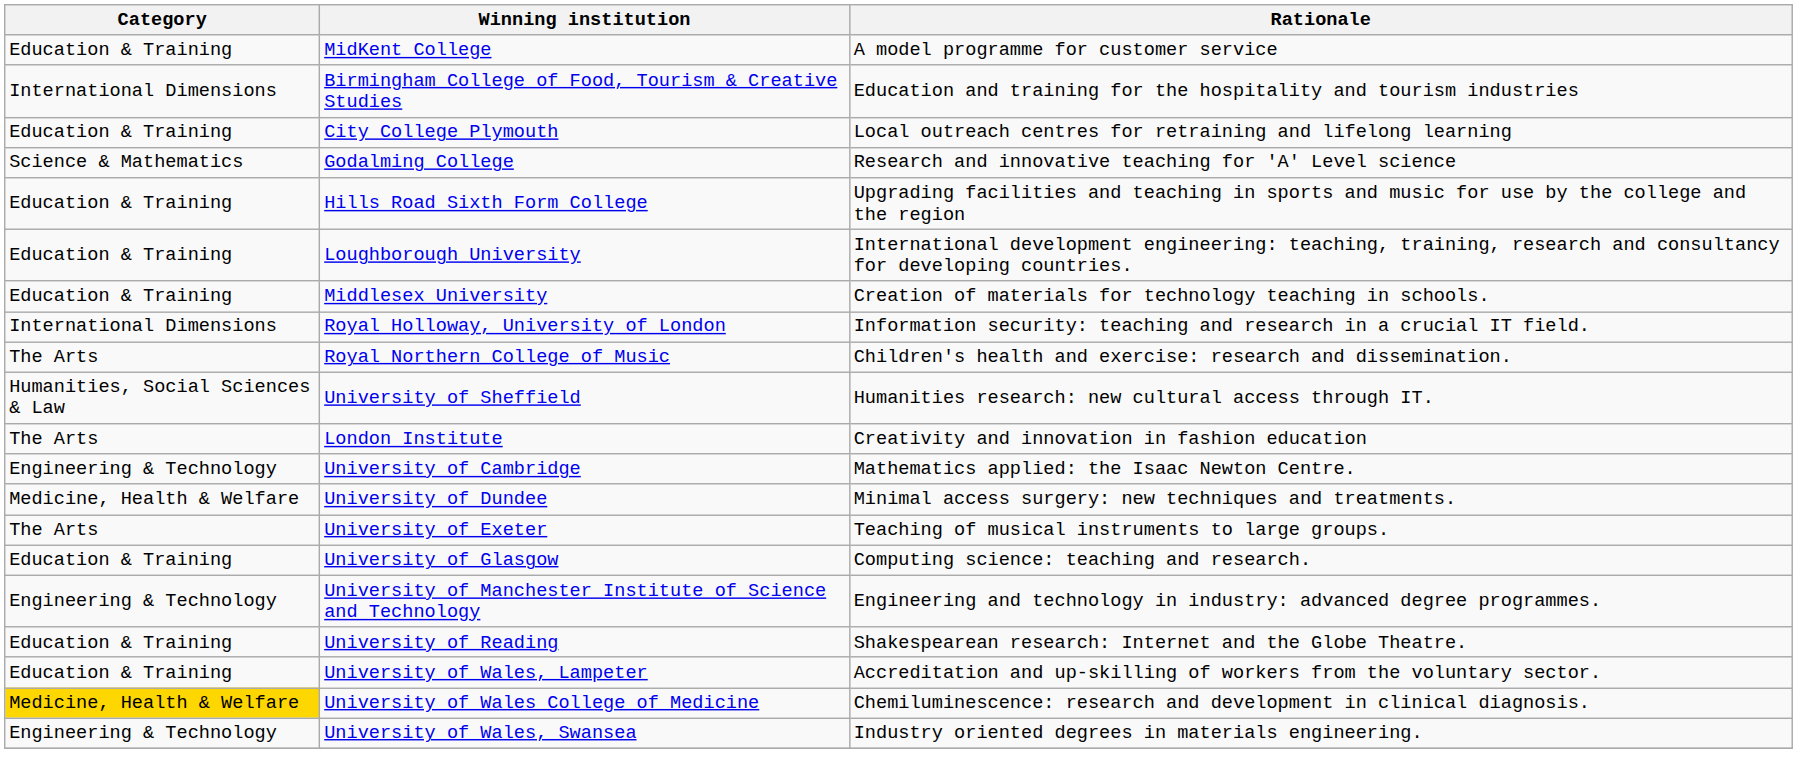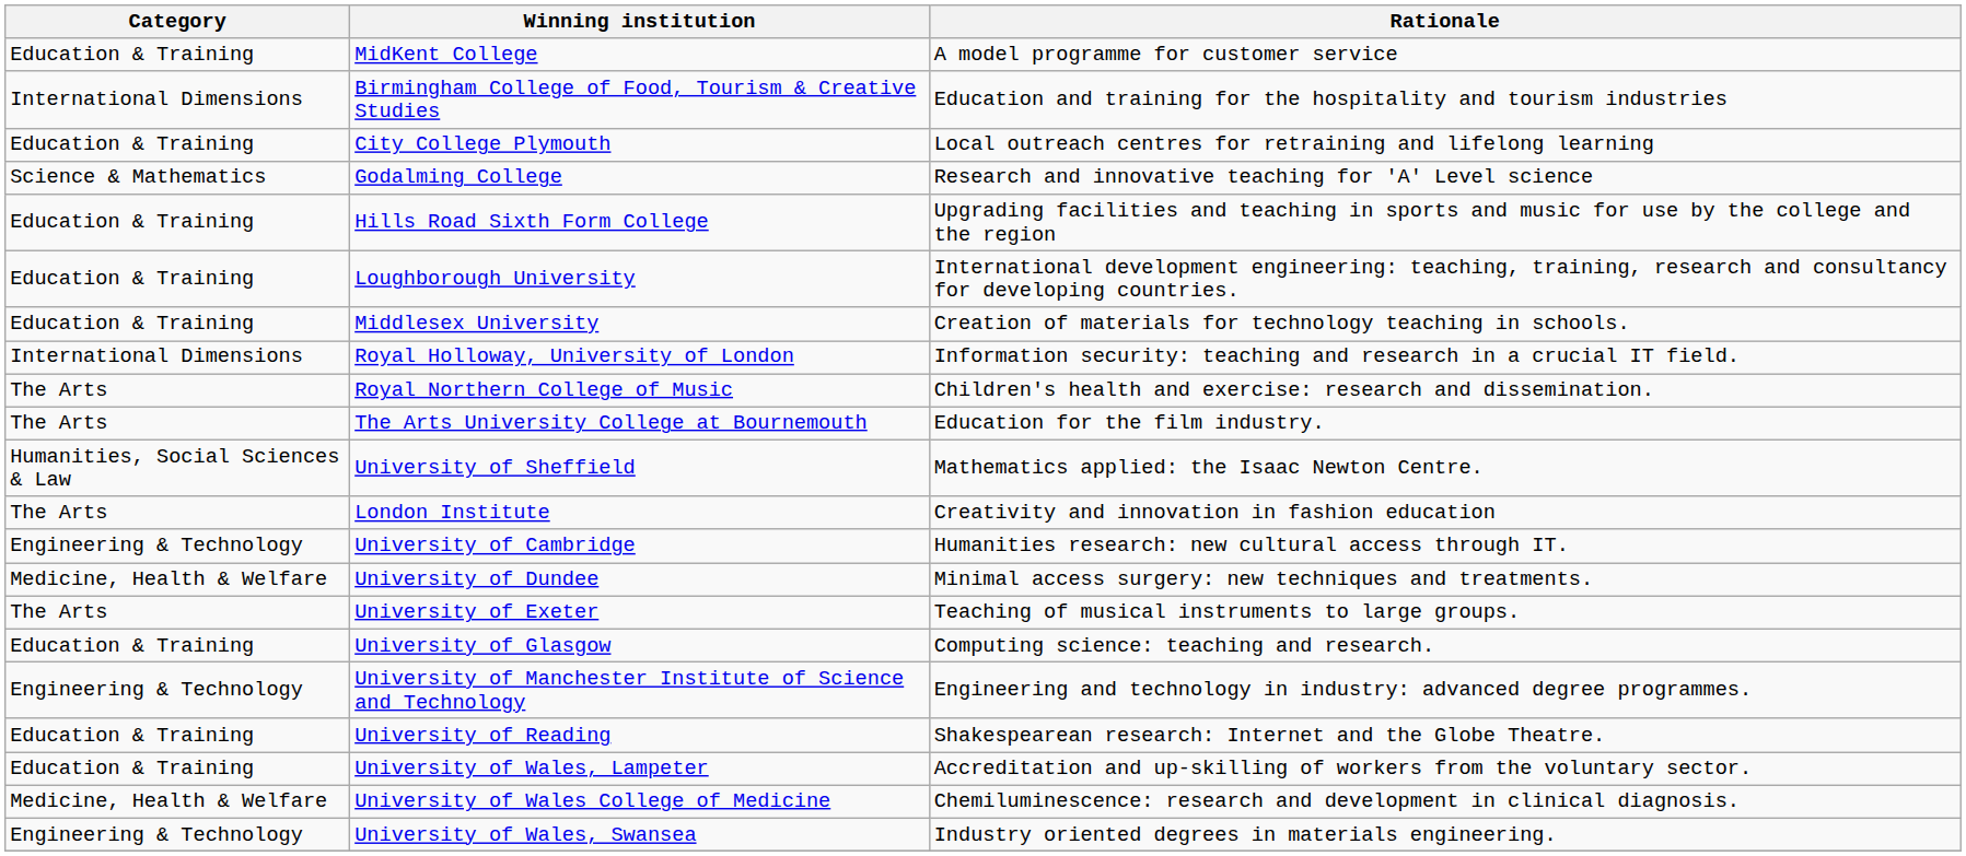+ row: The Arts | The Arts University College at Bournemouth | Education for the film industry.
University of Sheffield | Rationale: Humanities research: new cultural access through IT. -> Mathematics applied: the Isaac Newton Centre.
University of Cambridge | Rationale: Mathematics applied: the Isaac Newton Centre. -> Humanities research: new cultural access through IT.
University of Wales College of Medicine | Category: gold background -> no background
